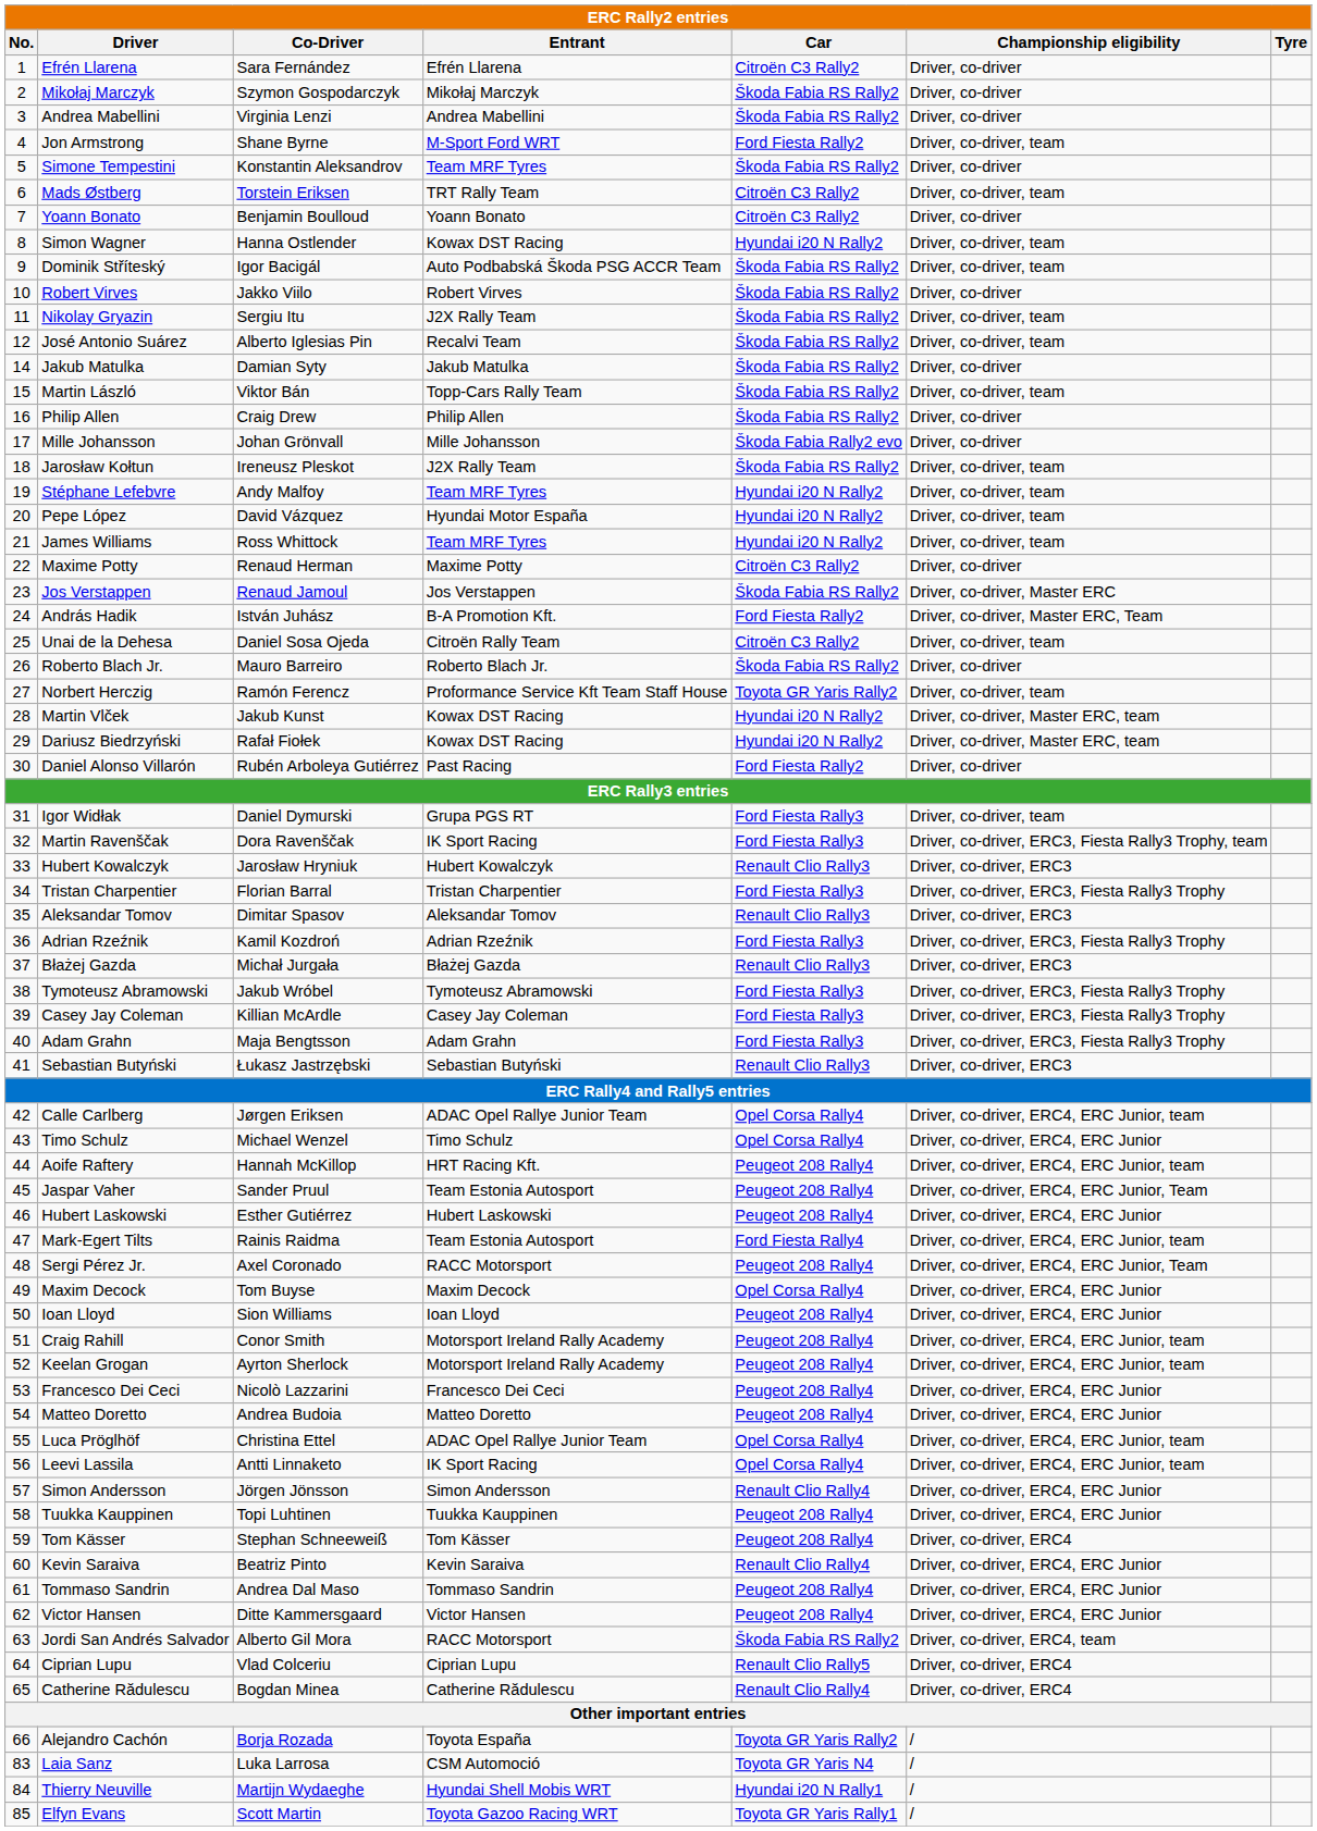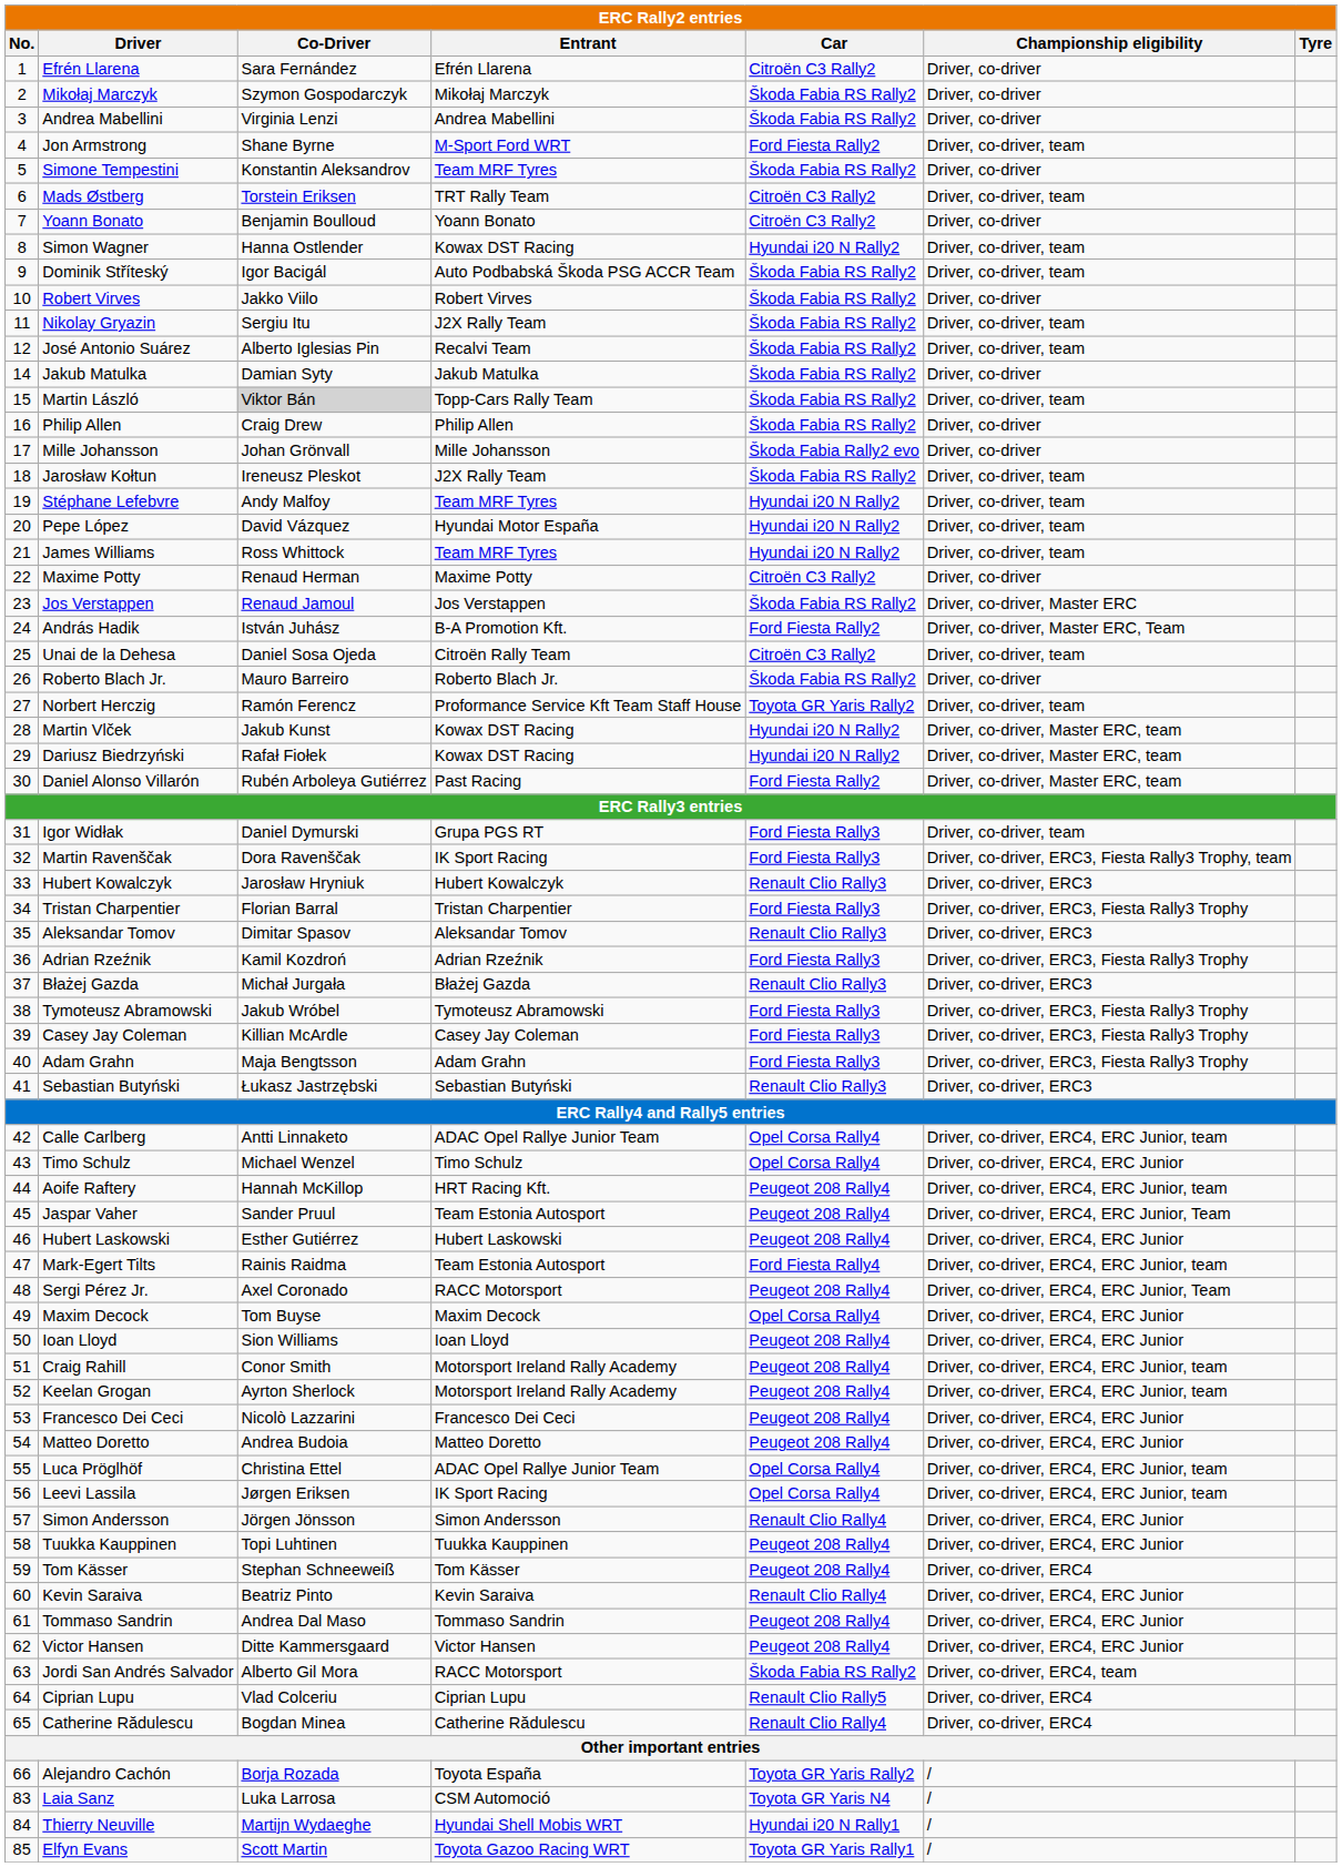Martin László | Co-Driver: no background -> lightgrey background
Daniel Alonso Villarón | Championship eligibility: Driver, co-driver -> Driver, co-driver, Master ERC, team
Calle Carlberg | Co-Driver: Jørgen Eriksen -> Antti Linnaketo
Leevi Lassila | Co-Driver: Antti Linnaketo -> Jørgen Eriksen
